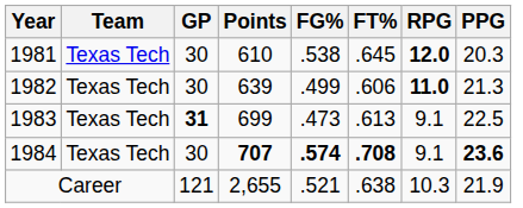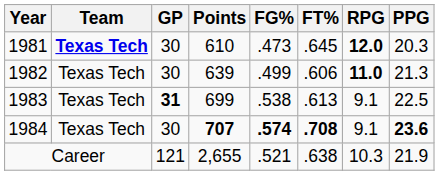1981 | Team: normal -> bold
1981 | FG%: .538 -> .473
1983 | FG%: .473 -> .538
